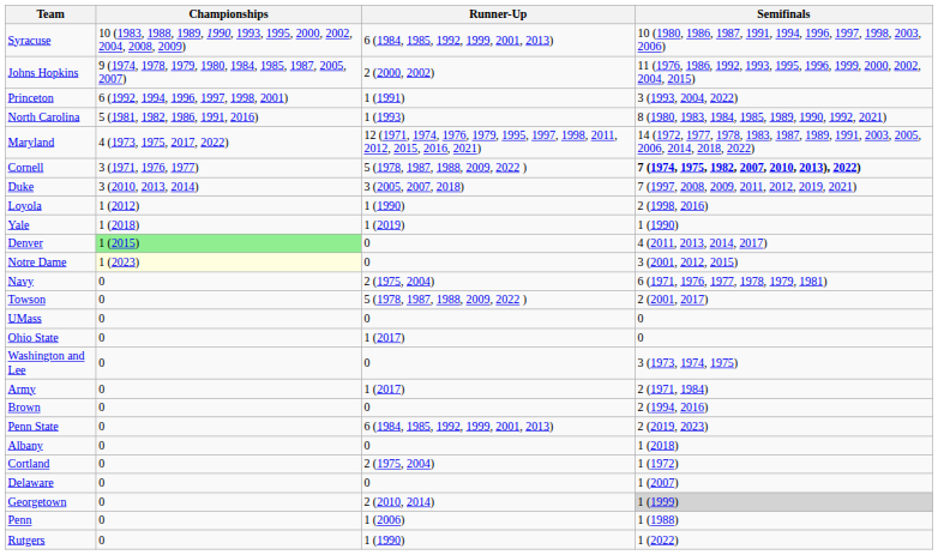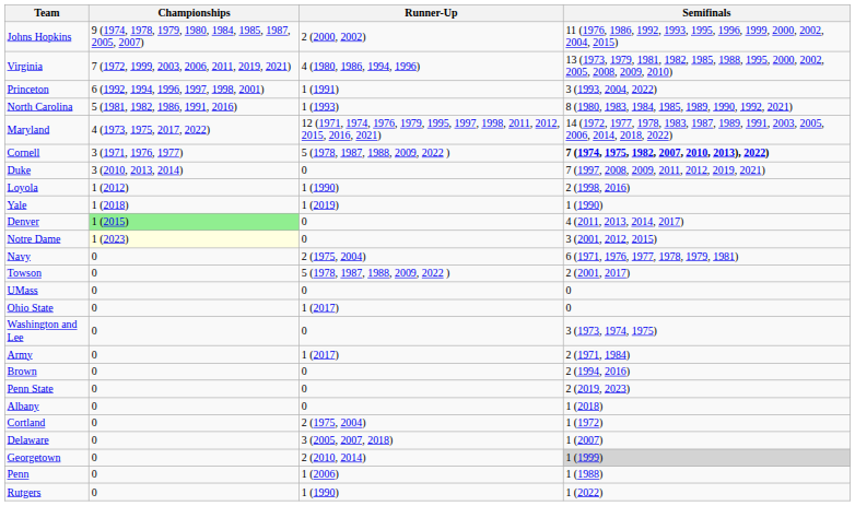- row: Syracuse | 10 (1983, 1988, 1989, 1990, 1993, 1995, 2000, 2002, 2004, 2008, 2009) | 6 (1984, 1985, 1992, 1999, 2001, 2013) | 10 (1980, 1986, 1987, 1991, 1994, 1996, 1997, 1998, 2003, 2006)
+ row: Virginia | 7 (1972, 1999, 2003, 2006, 2011, 2019, 2021) | 4 (1980, 1986, 1994, 1996) | 13 (1973, 1979, 1981, 1982, 1985, 1988, 1995, 2000, 2002, 2005, 2008, 2009, 2010)
Duke | Runner-Up: 3 (2005, 2007, 2018) -> 0
Penn State | Runner-Up: 6 (1984, 1985, 1992, 1999, 2001, 2013) -> 0
Delaware | Runner-Up: 0 -> 3 (2005, 2007, 2018)
